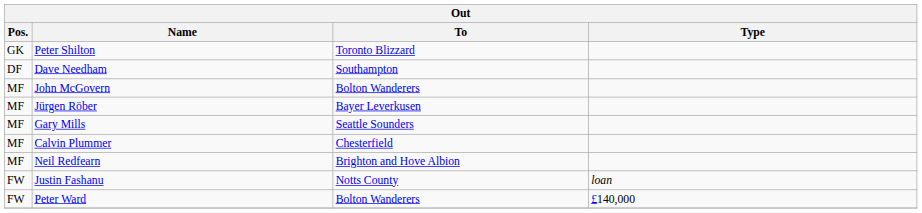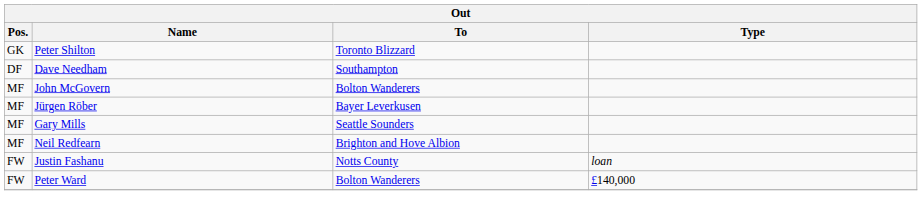- row: MF | Calvin Plummer | Chesterfield
